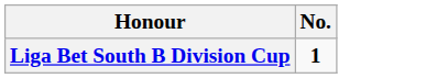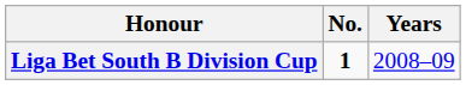+ column: Years | 2008–09
